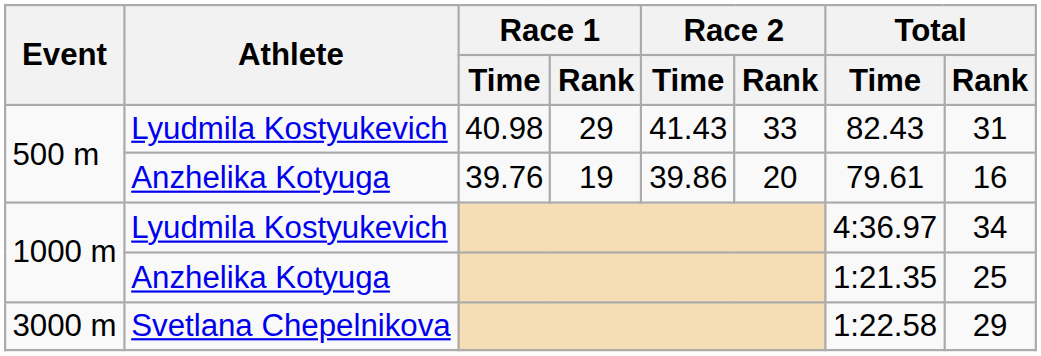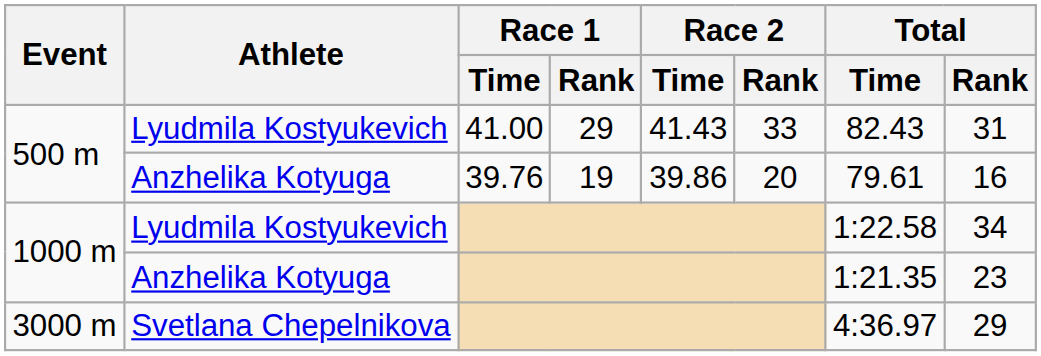500 m / Lyudmila Kostyukevich | Race 1 / Time: 40.98 -> 41.00
1000 m / Lyudmila Kostyukevich | Total / Time: 4:36.97 -> 1:22.58
1000 m / Anzhelika Kotyuga | Total / Rank: 25 -> 23
3000 m | Total / Time: 1:22.58 -> 4:36.97
